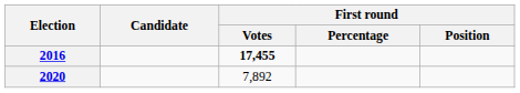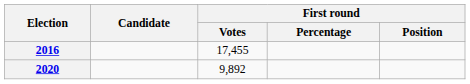2016 | First round / Votes: bold -> normal
2020 | First round / Votes: 7,892 -> 9,892
